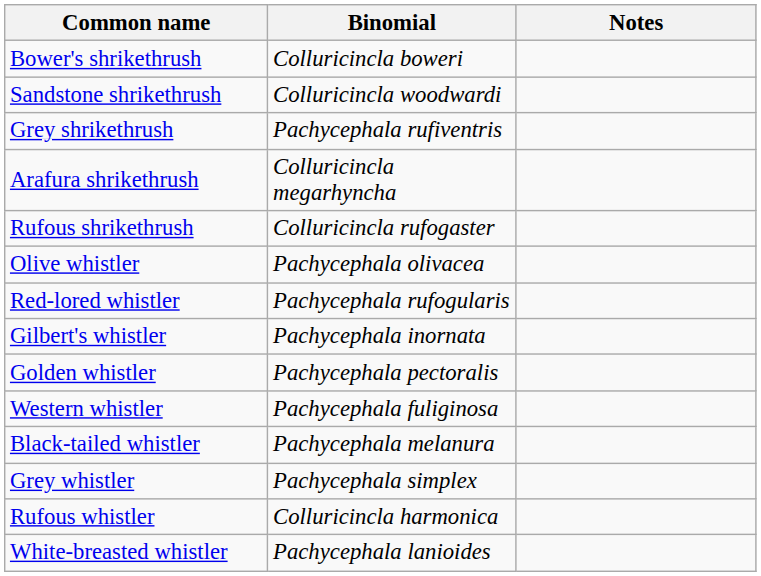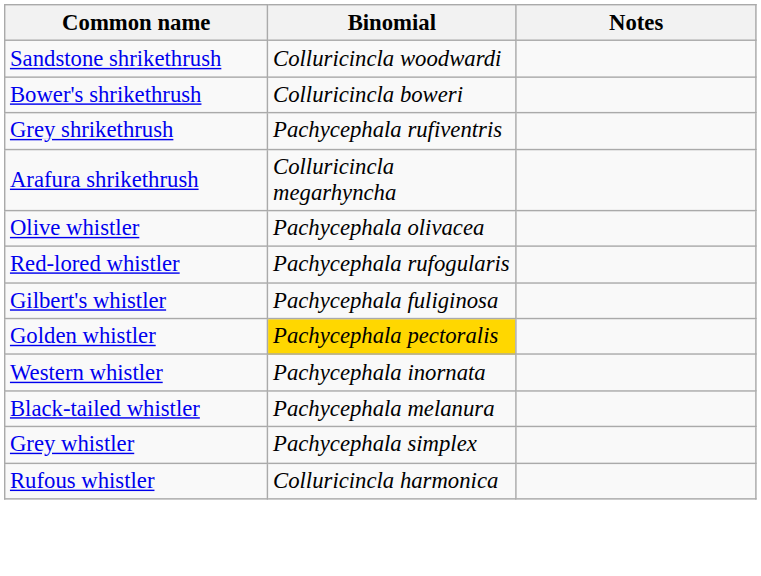rows swapped: Sandstone shrikethrush <-> Bower's shrikethrush
- row: Rufous shrikethrush | Colluricincla rufogaster
Gilbert's whistler | Binomial: Pachycephala inornata -> Pachycephala fuliginosa
Golden whistler | Binomial: no background -> gold background
Western whistler | Binomial: Pachycephala fuliginosa -> Pachycephala inornata
- row: White-breasted whistler | Pachycephala lanioides
